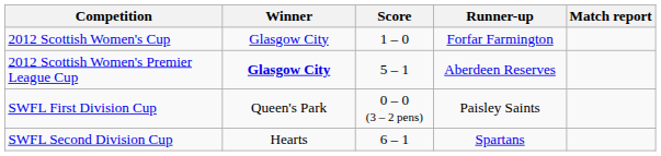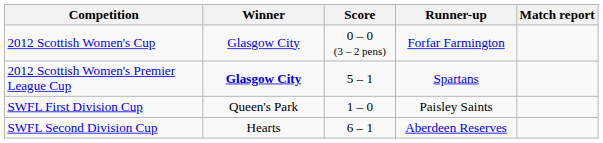2012 Scottish Women's Cup | Score: 1 – 0 -> 0 – 0 (3 – 2 pens)
2012 Scottish Women's Premier League Cup | Runner-up: Aberdeen Reserves -> Spartans
SWFL First Division Cup | Score: 0 – 0 (3 – 2 pens) -> 1 – 0
SWFL Second Division Cup | Runner-up: Spartans -> Aberdeen Reserves
